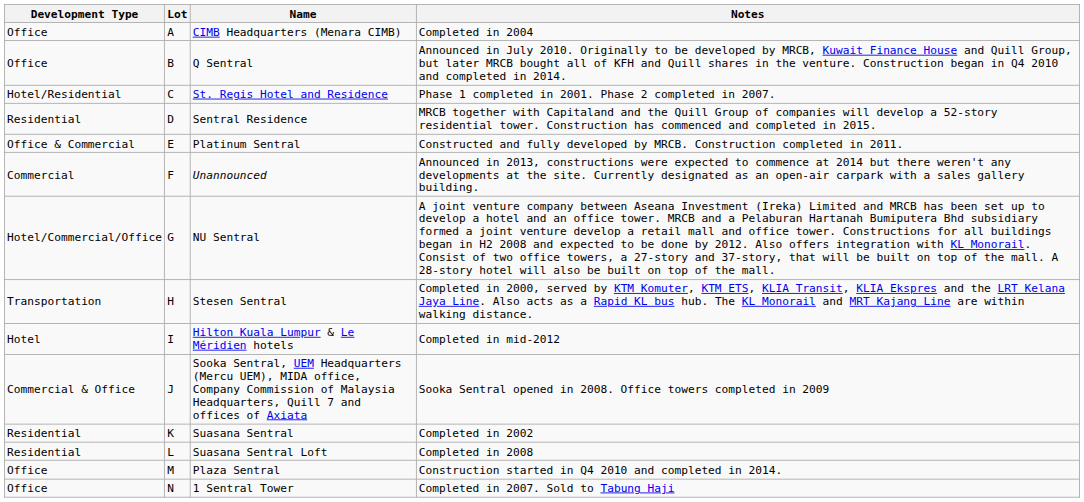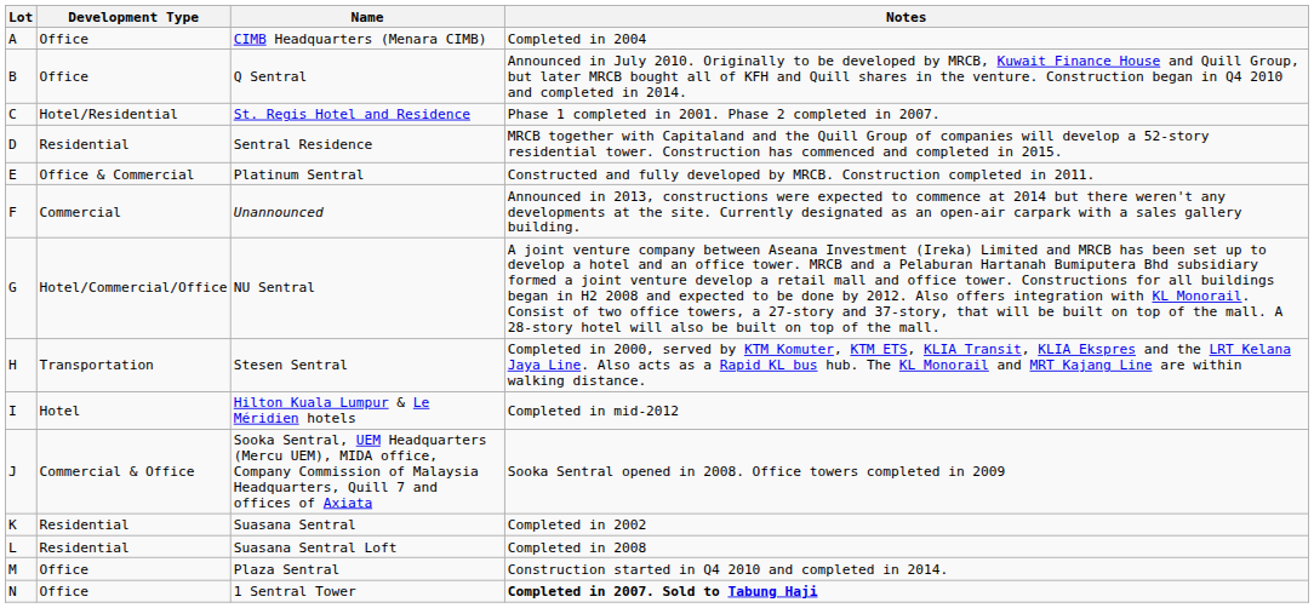columns swapped: Lot <-> Development Type
1 Sentral Tower | Notes: normal -> bold
